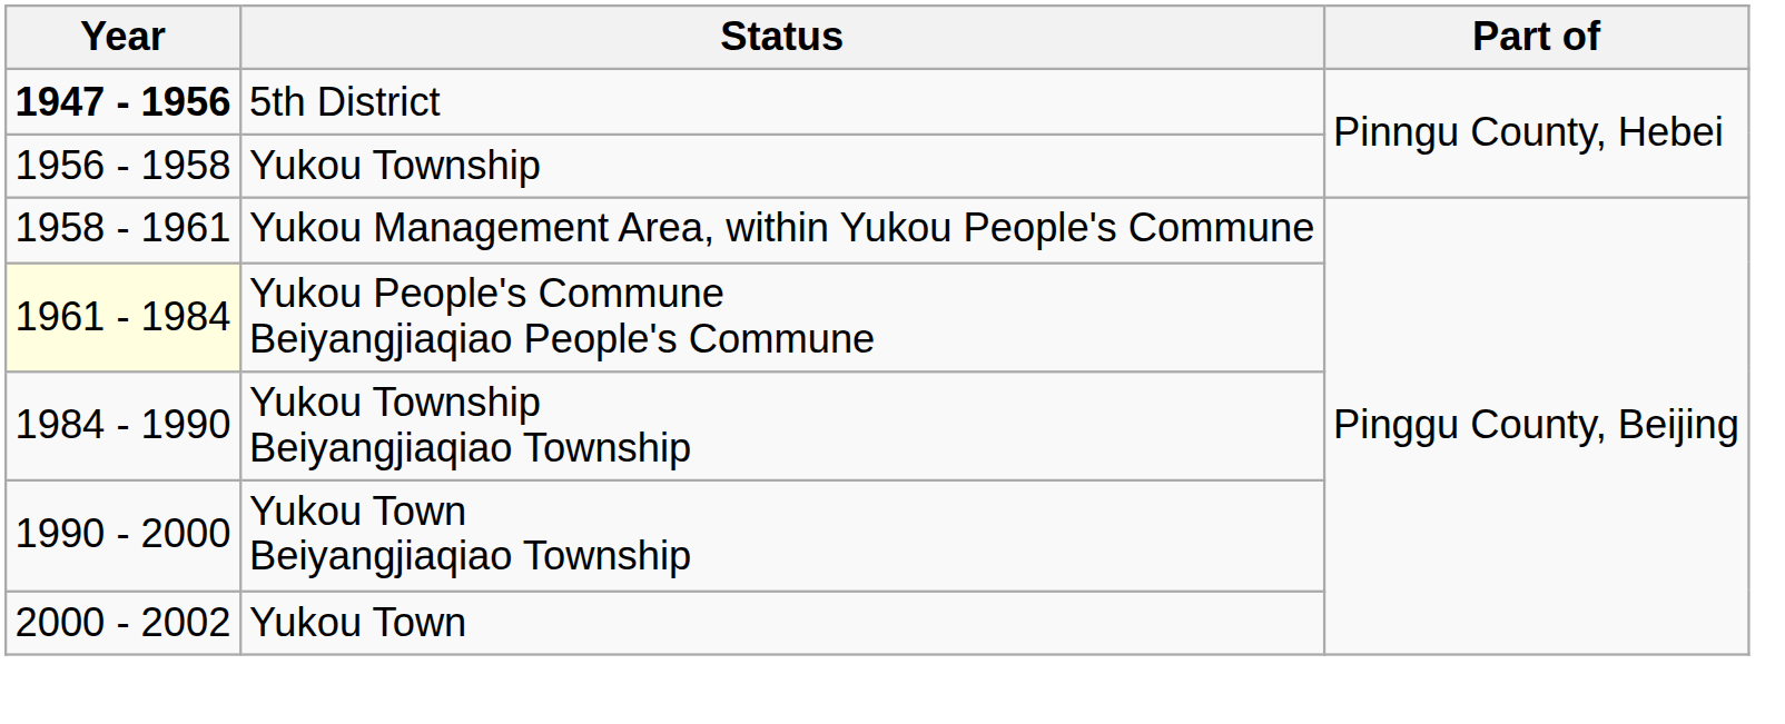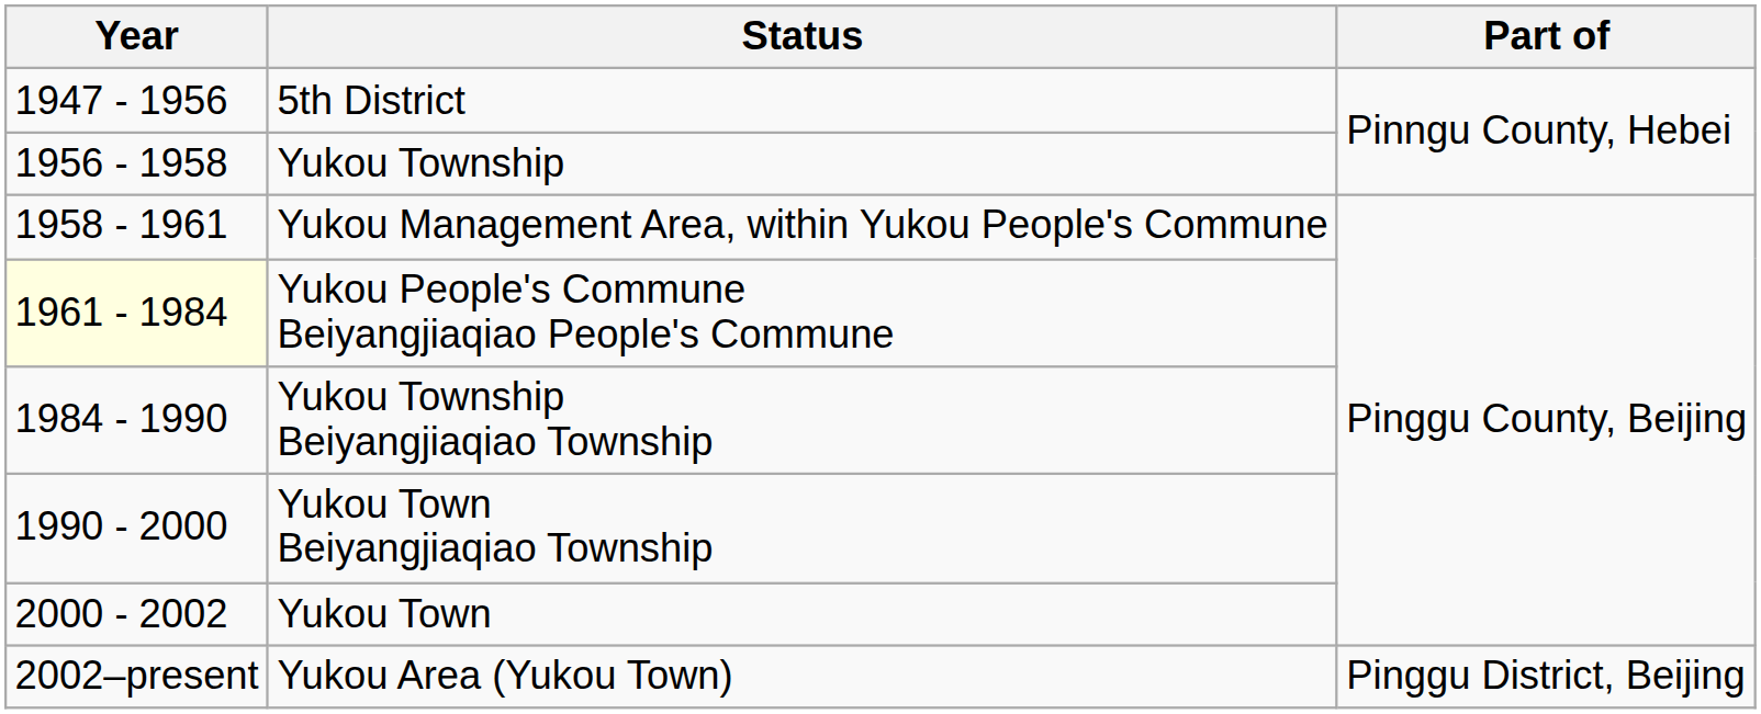5th District | Year: bold -> normal
+ row: 2002–present | Yukou Area (Yukou Town) | Pinggu District, Beijing
